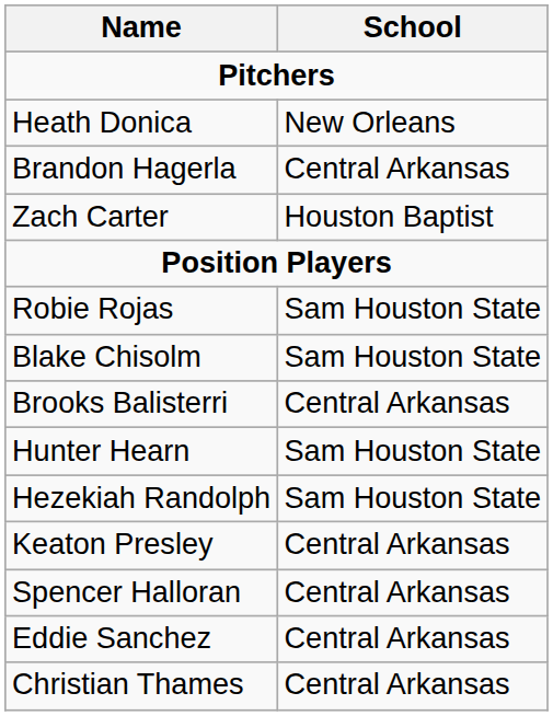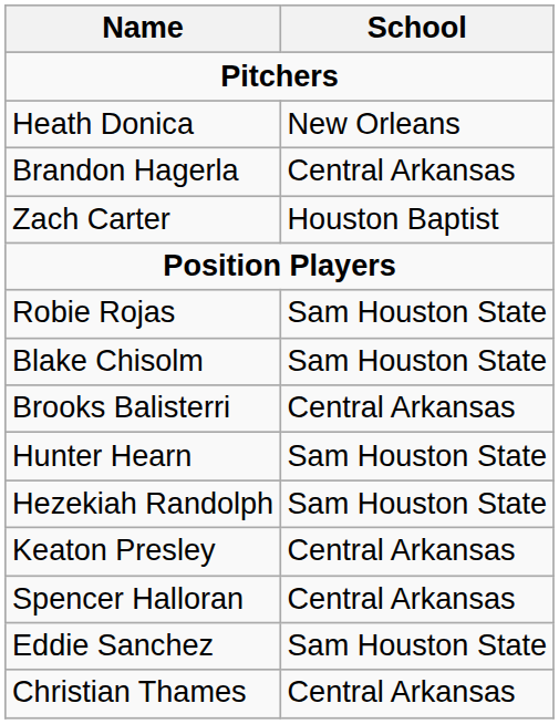Eddie Sanchez | School: Central Arkansas -> Sam Houston State
